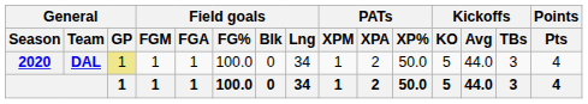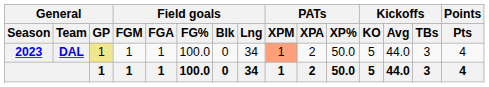DAL | General / Season: 2020 -> 2023
DAL | PATs / XPM: no background -> lightsalmon background
